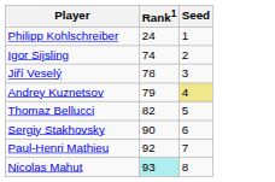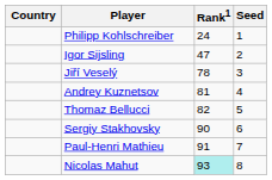+ column: Country
Igor Sijsling | Rank1: 74 -> 47
Andrey Kuznetsov | Rank1: 79 -> 81
Andrey Kuznetsov | Seed: khaki background -> no background
Paul-Henri Mathieu | Rank1: 92 -> 91
